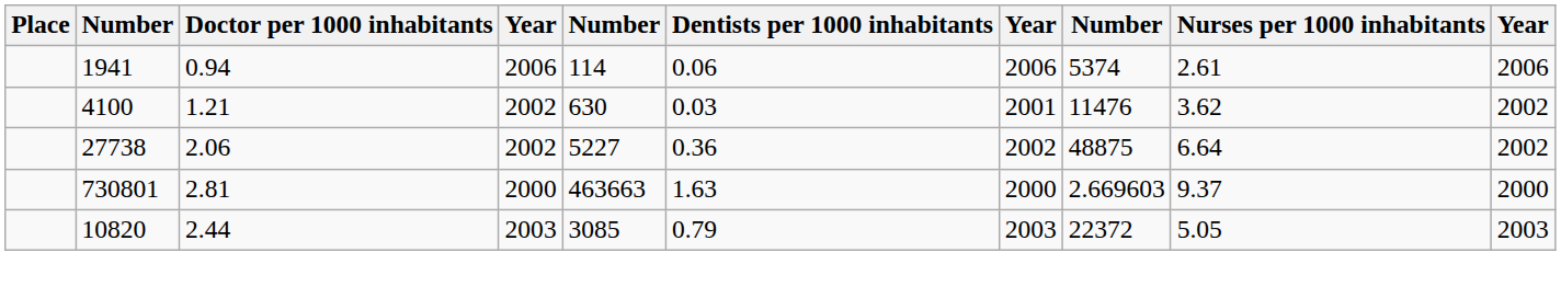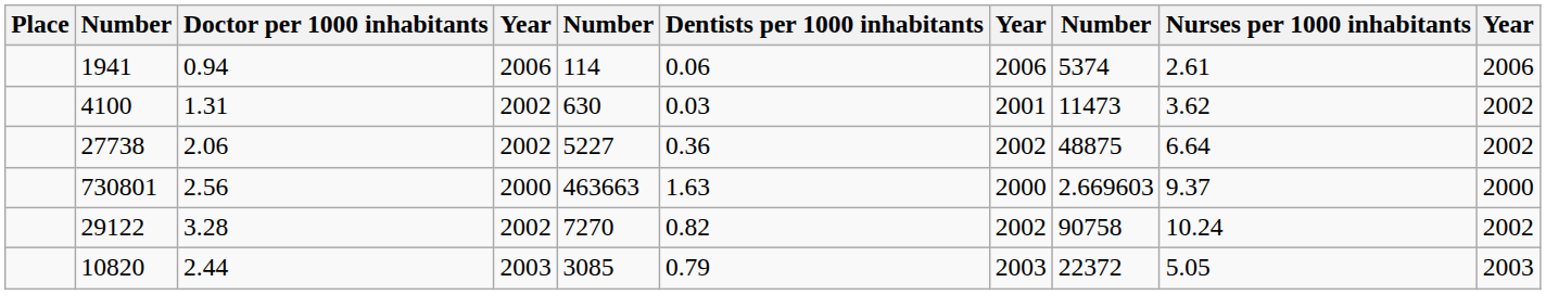4100 | Doctor per 1000 inhabitants: 1.21 -> 1.31
4100 | column 8: 11476 -> 11473
730801 | Doctor per 1000 inhabitants: 2.81 -> 2.56
+ row: 29122 | 3.28 | 2002 | 7270 | 0.82 | 2002 | 90758 | 10.24 | 2002
